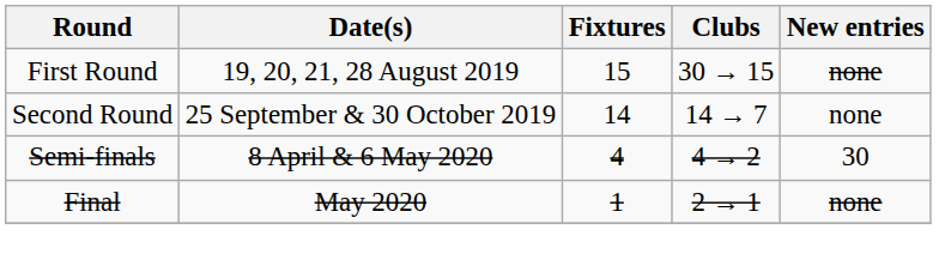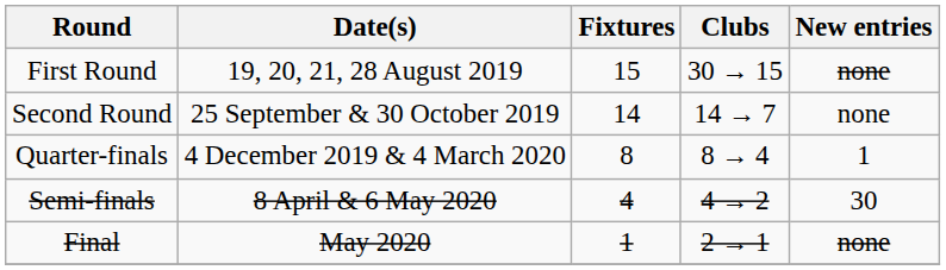+ row: Quarter-finals | 4 December 2019 & 4 March 2020 | 8 | 8 → 4 | 1
